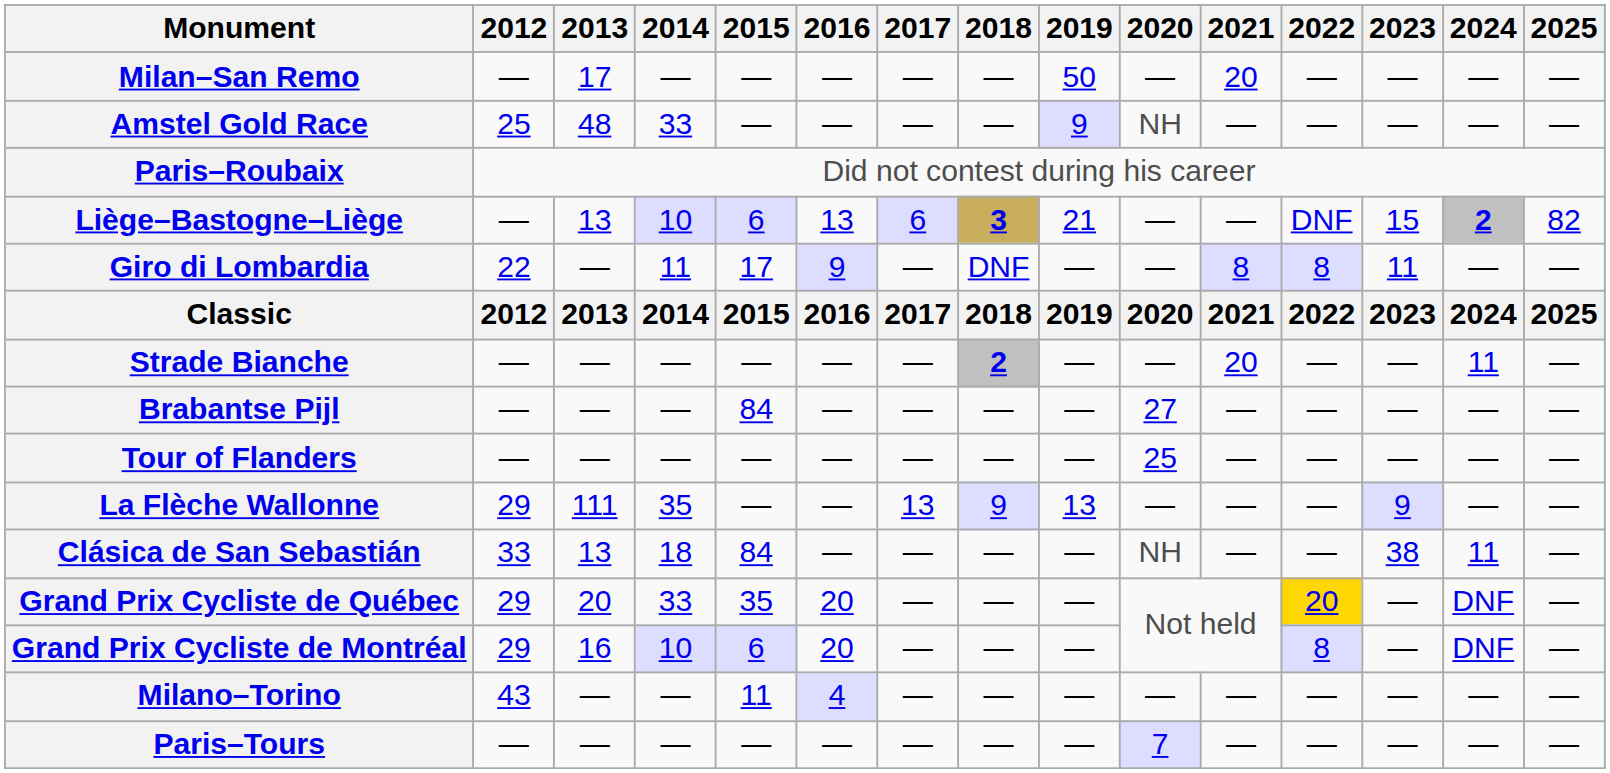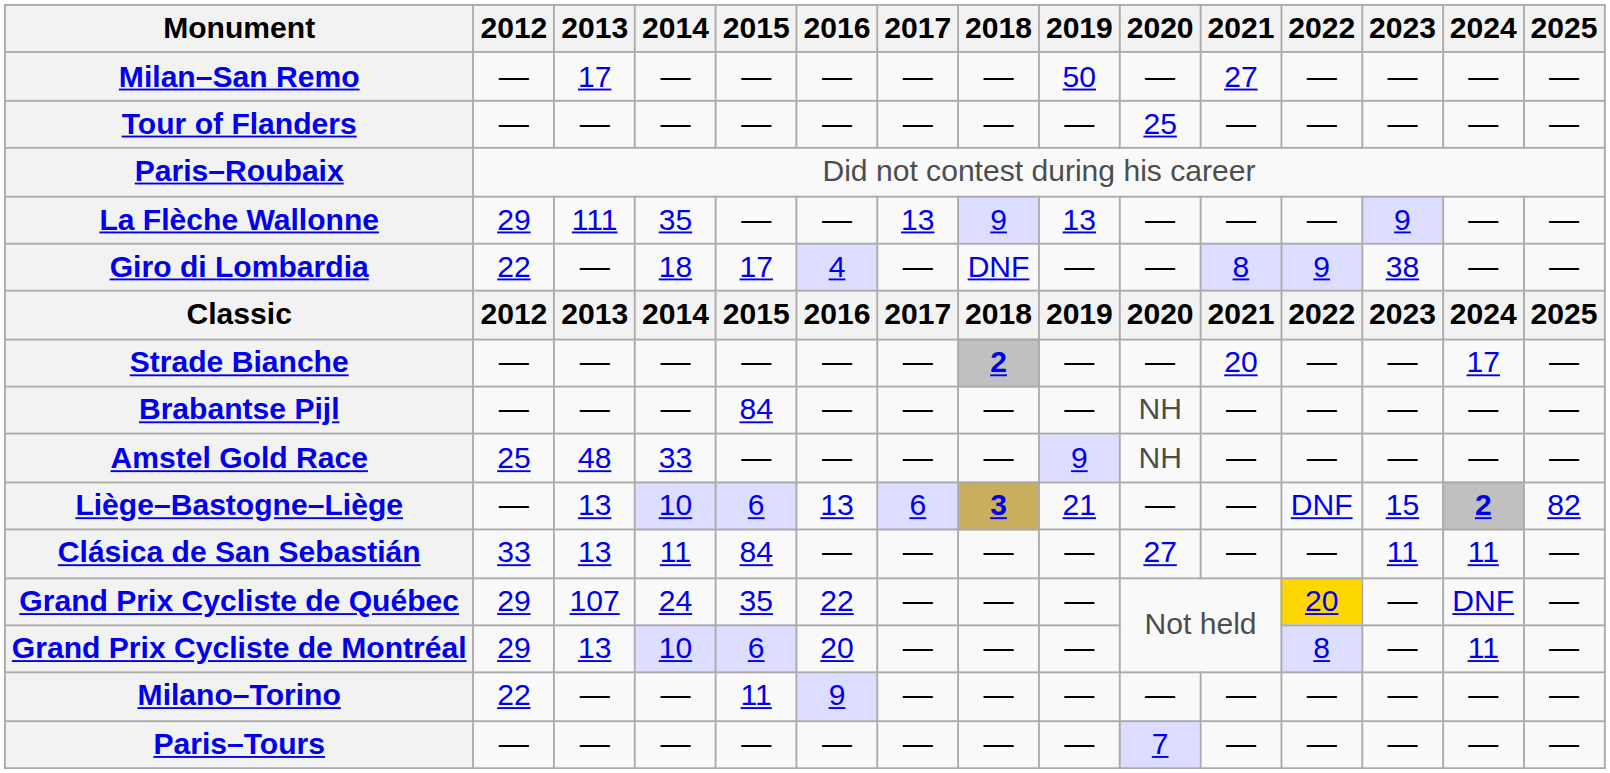Milan–San Remo | 2021: 20 -> 27
rows swapped: Tour of Flanders <-> Amstel Gold Race
rows swapped: Liège–Bastogne–Liège <-> La Flèche Wallonne
Giro di Lombardia | 2014: 11 -> 18
Giro di Lombardia | 2016: 9 -> 4
Giro di Lombardia | 2022: 8 -> 9
Giro di Lombardia | 2023: 11 -> 38
Strade Bianche | 2024: 11 -> 17
Brabantse Pijl | 2020: 27 -> NH
Clásica de San Sebastián | 2014: 18 -> 11
Clásica de San Sebastián | 2020: NH -> 27
Clásica de San Sebastián | 2023: 38 -> 11
Grand Prix Cycliste de Québec | 2013: 20 -> 107
Grand Prix Cycliste de Québec | 2014: 33 -> 24
Grand Prix Cycliste de Québec | 2016: 20 -> 22
Grand Prix Cycliste de Montréal | 2013: 16 -> 13
Grand Prix Cycliste de Montréal | 2024: DNF -> 11
Milano–Torino | 2012: 43 -> 22
Milano–Torino | 2016: 4 -> 9
